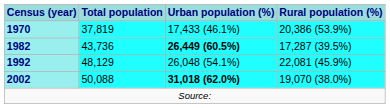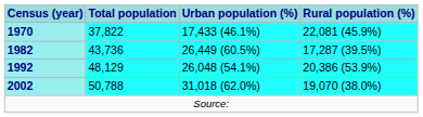1970 | Total population: 37,819 -> 37,822
1970 | Rural population (%): 20,386 (53.9%) -> 22,081 (45.9%)
1982 | Urban population (%): bold -> normal
1992 | Rural population (%): 22,081 (45.9%) -> 20,386 (53.9%)
2002 | Total population: 50,088 -> 50,788
2002 | Urban population (%): bold -> normal
